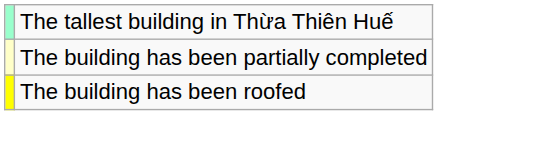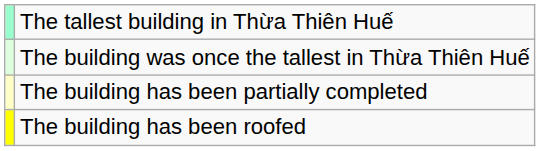+ row: The building was once the tallest in Thừa Thiên Huế
